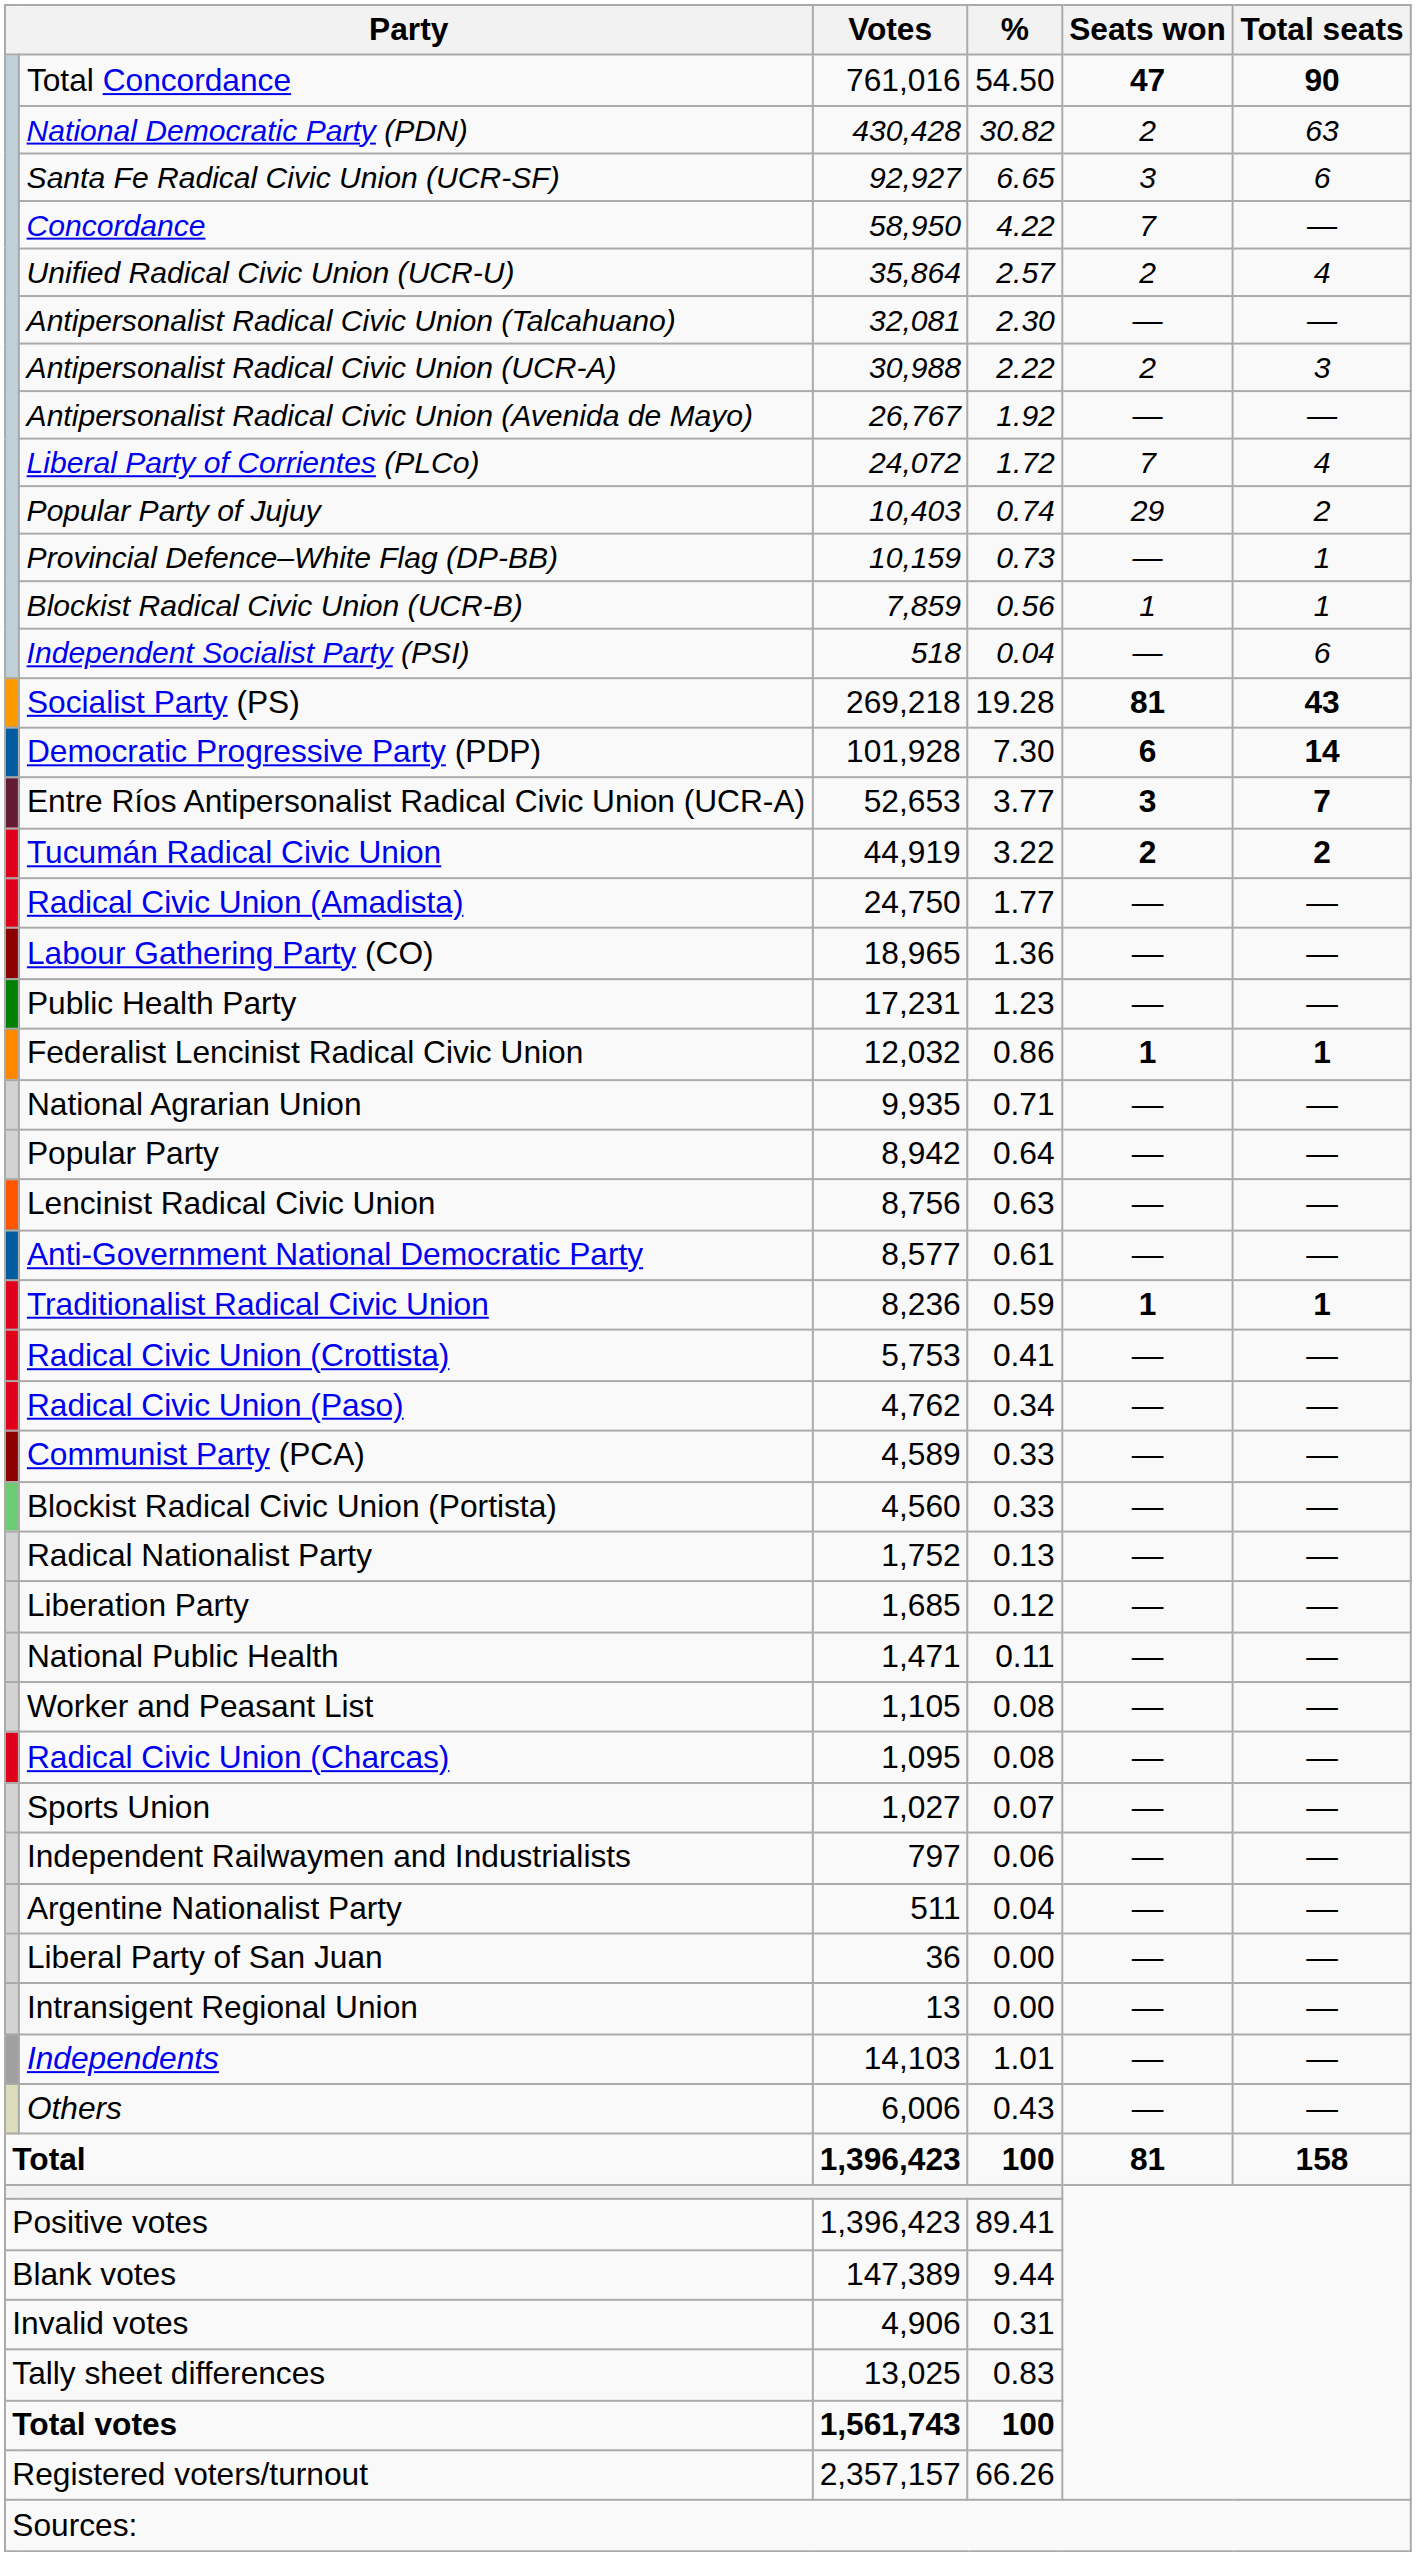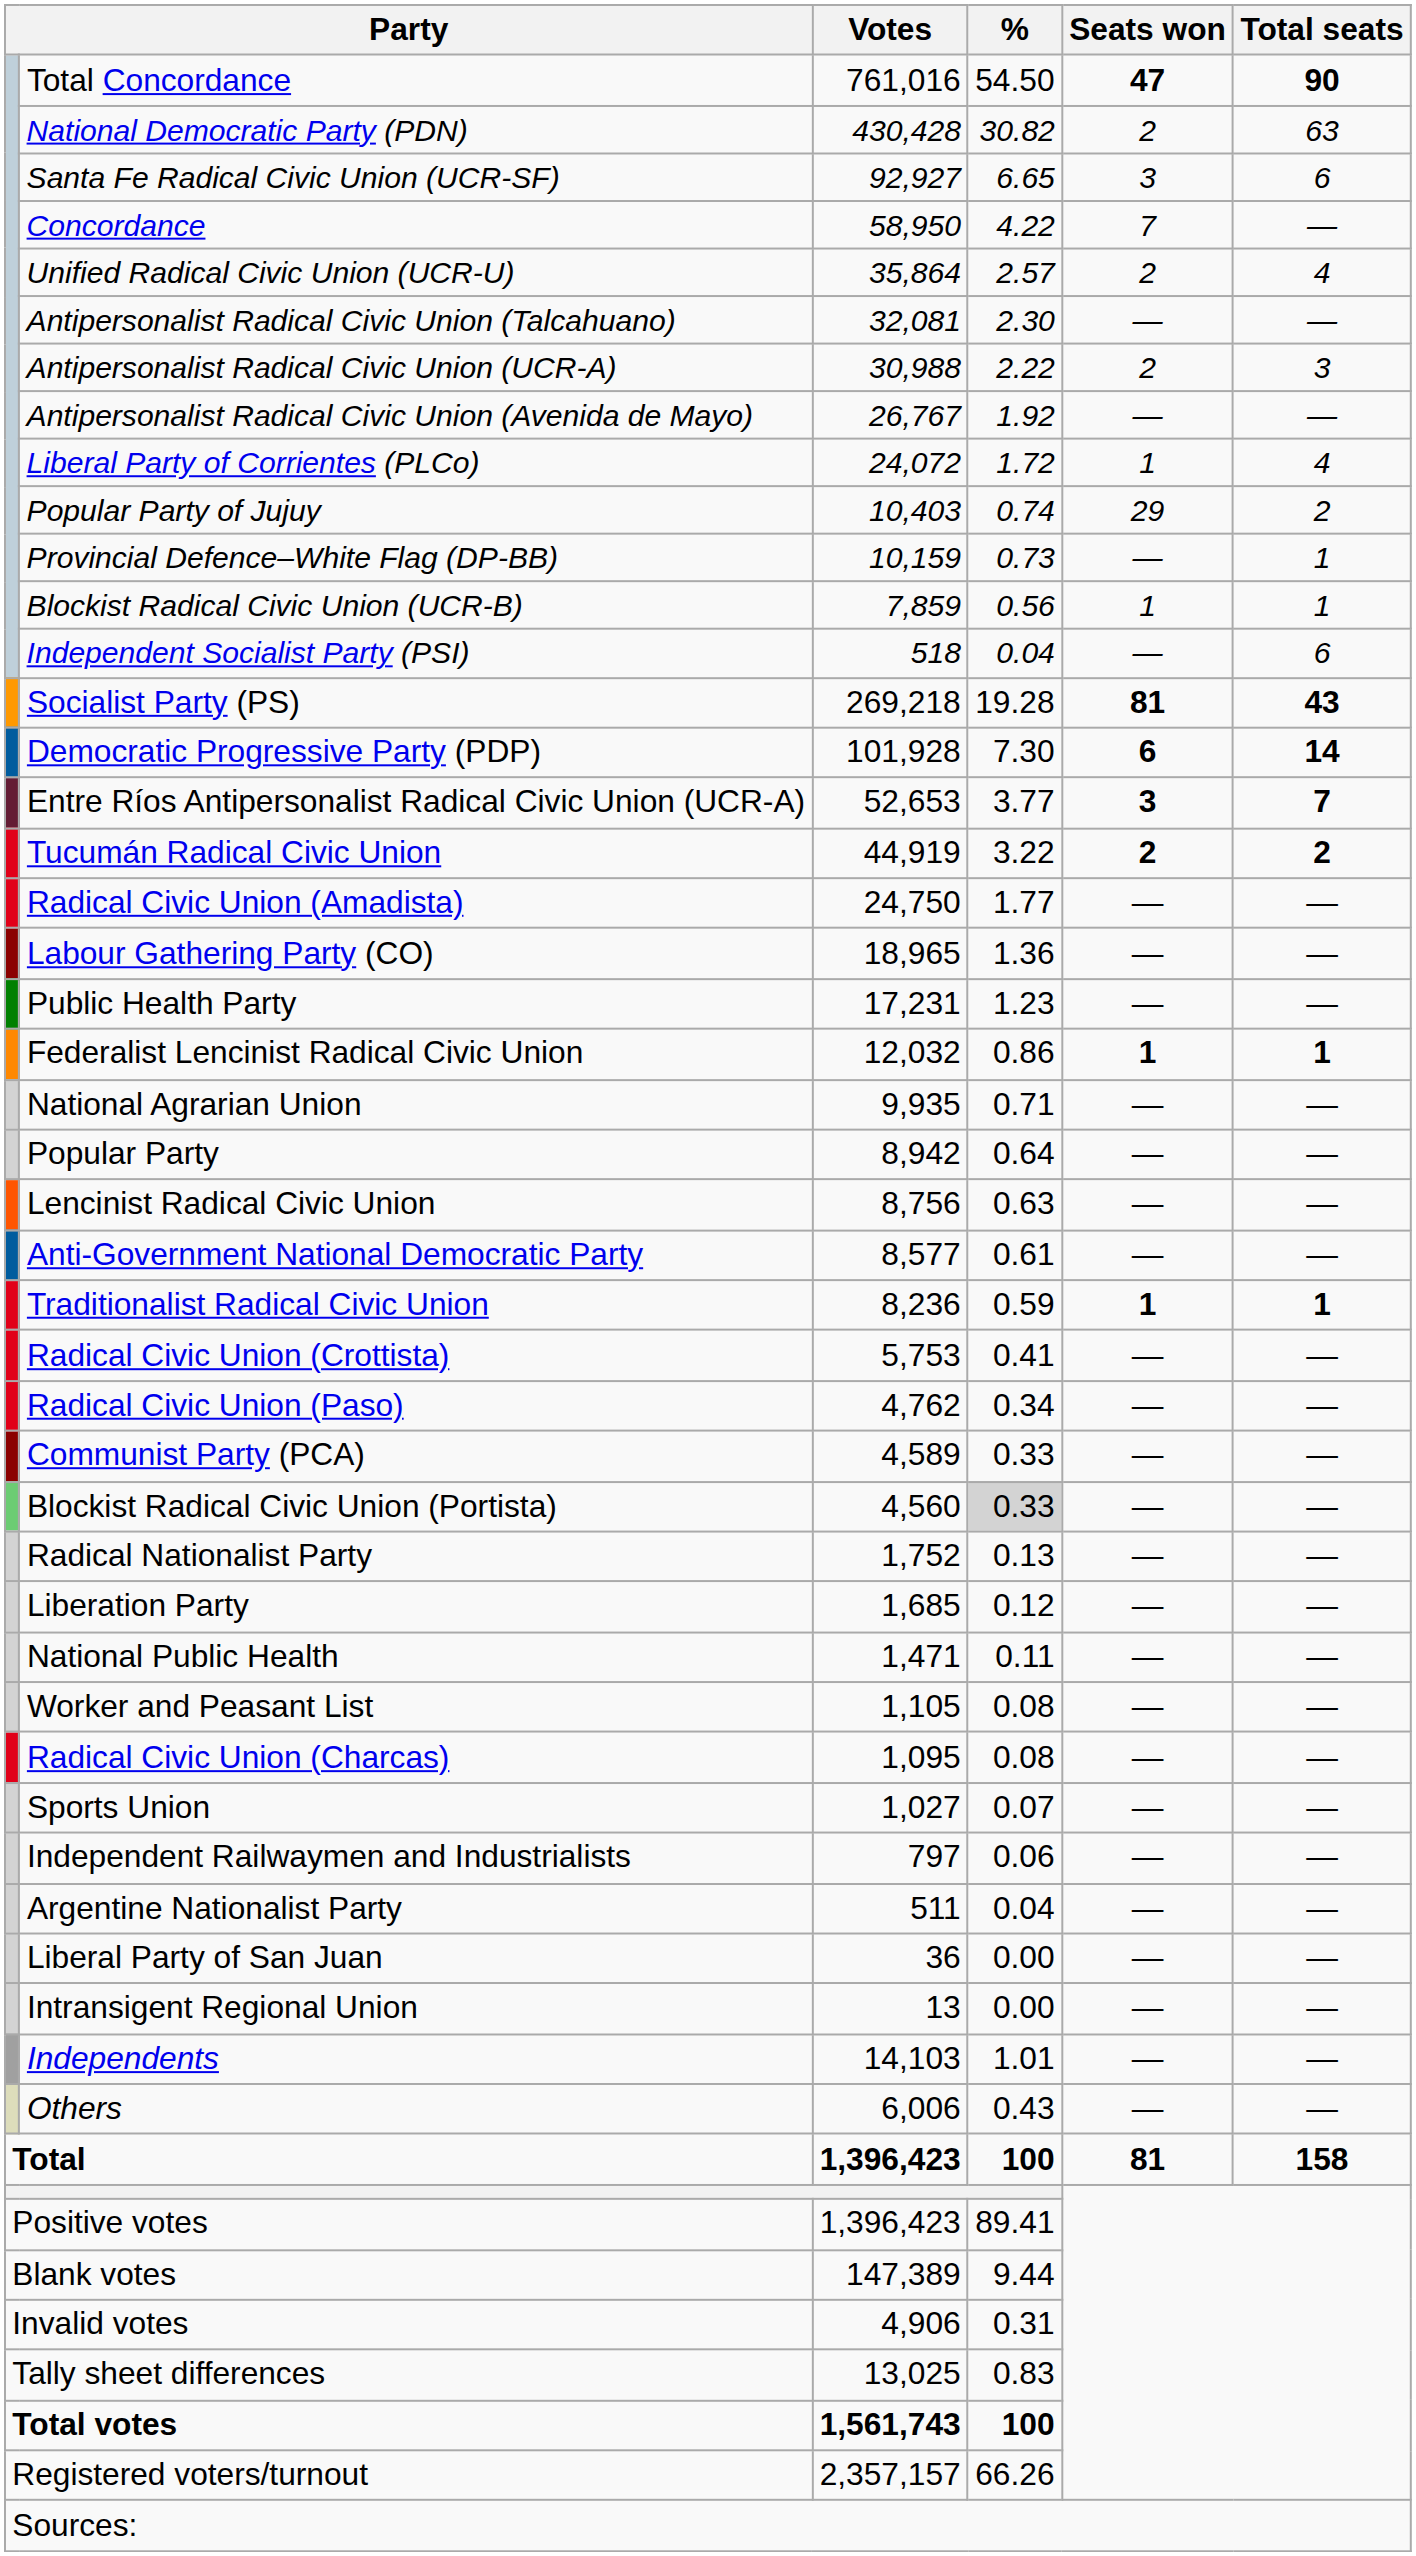Liberal Party of Corrientes (PLCo) | Seats won: 7 -> 1
Blockist Radical Civic Union (Portista) | %: no background -> lightgrey background
